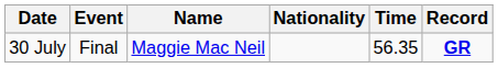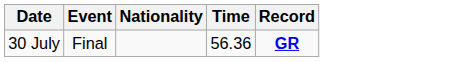- column: Name | Maggie Mac Neil
30 July | Time: 56.35 -> 56.36
